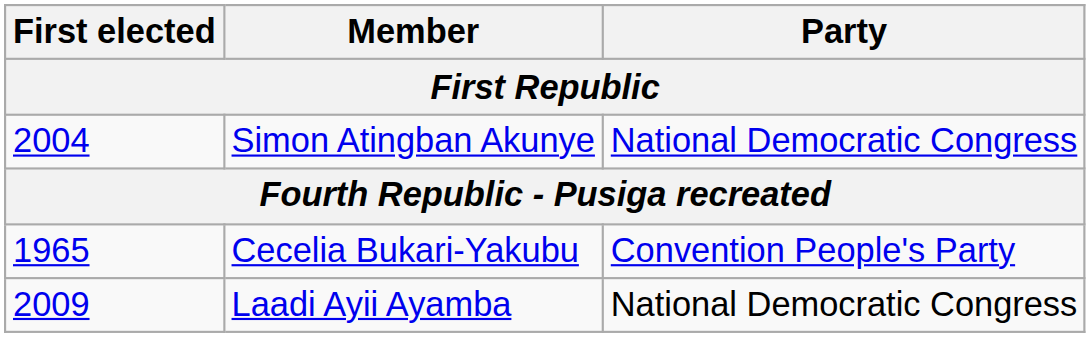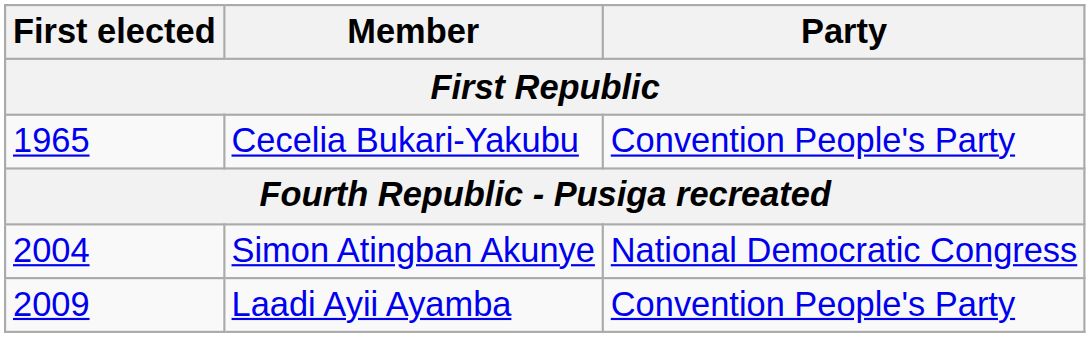rows swapped: Cecelia Bukari-Yakubu <-> Simon Atingban Akunye
Laadi Ayii Ayamba | Party: National Democratic Congress -> Convention People's Party
